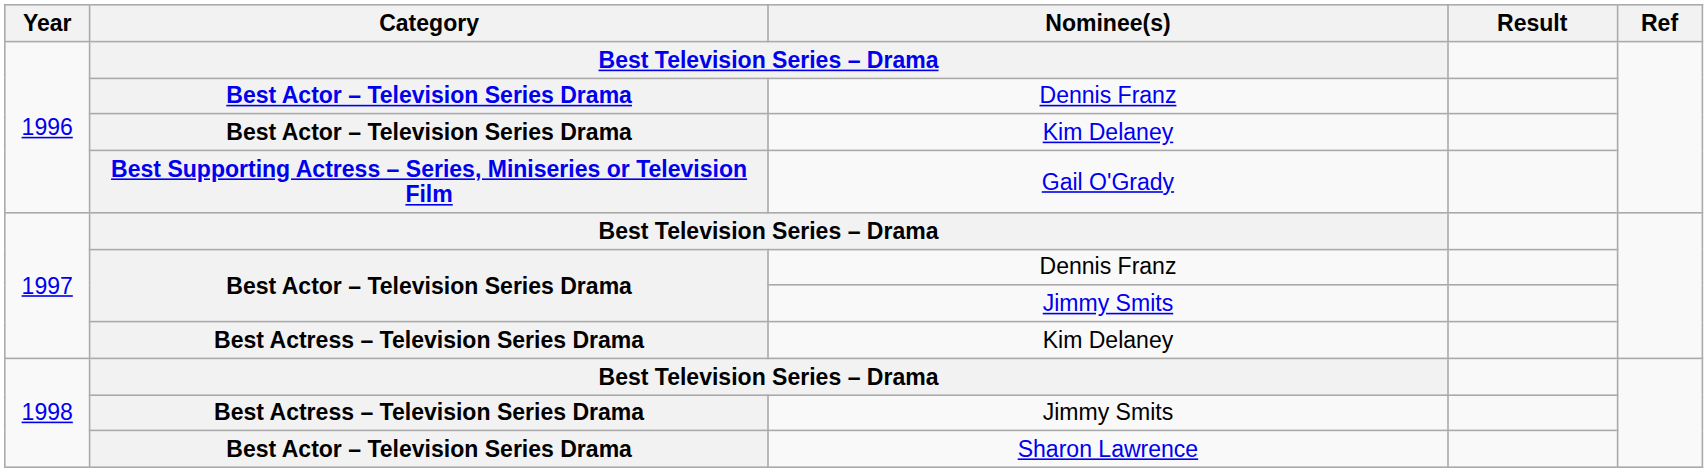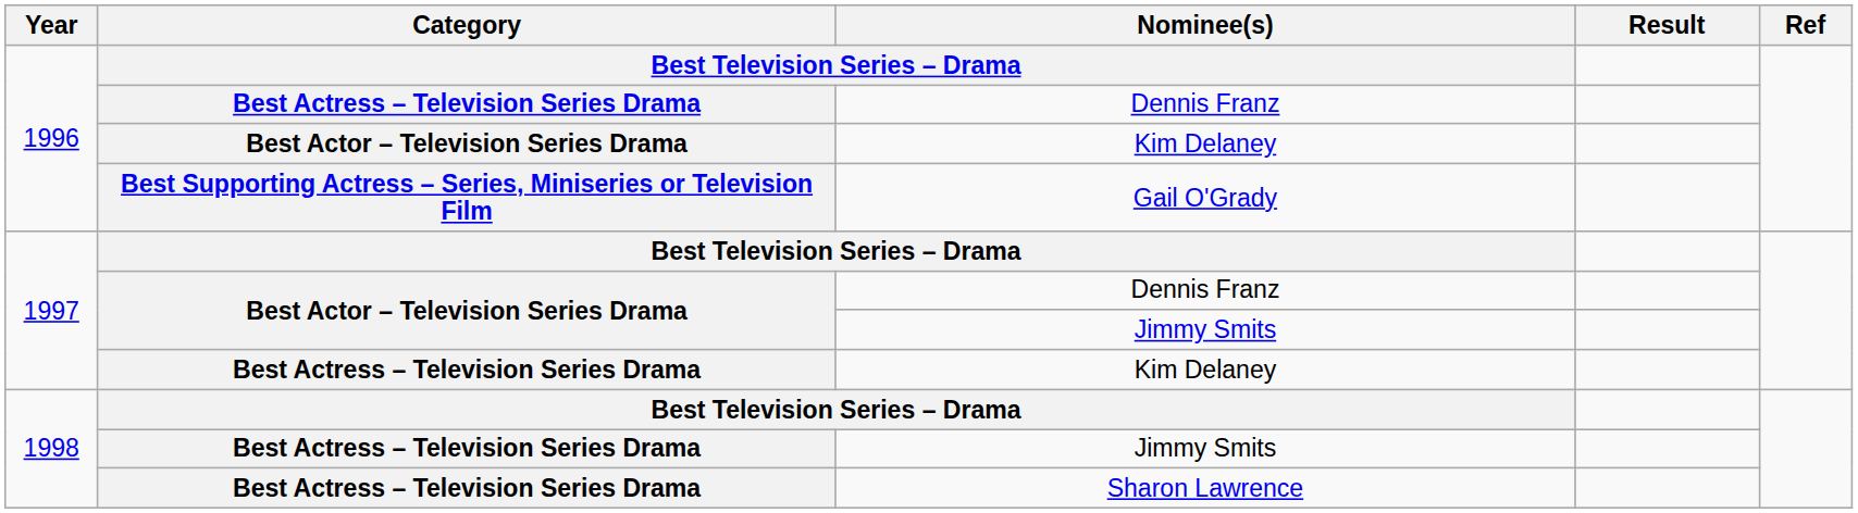1996 / Dennis Franz | Category: Best Actor – Television Series Drama -> Best Actress – Television Series Drama
Sharon Lawrence | Category: Best Actor – Television Series Drama -> Best Actress – Television Series Drama
